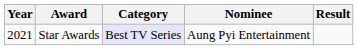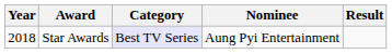Star Awards | Year: 2021 -> 2018
